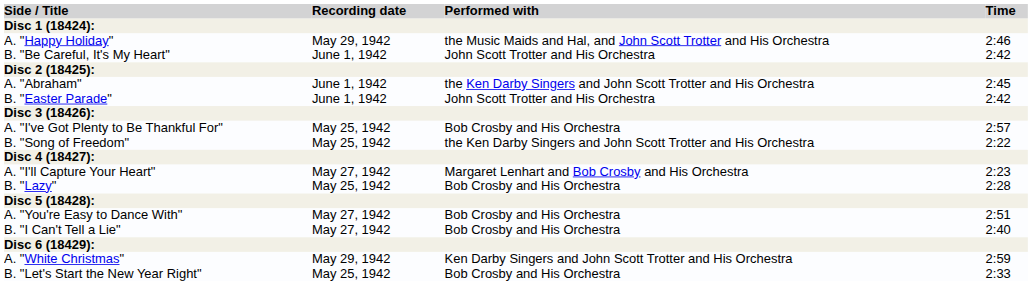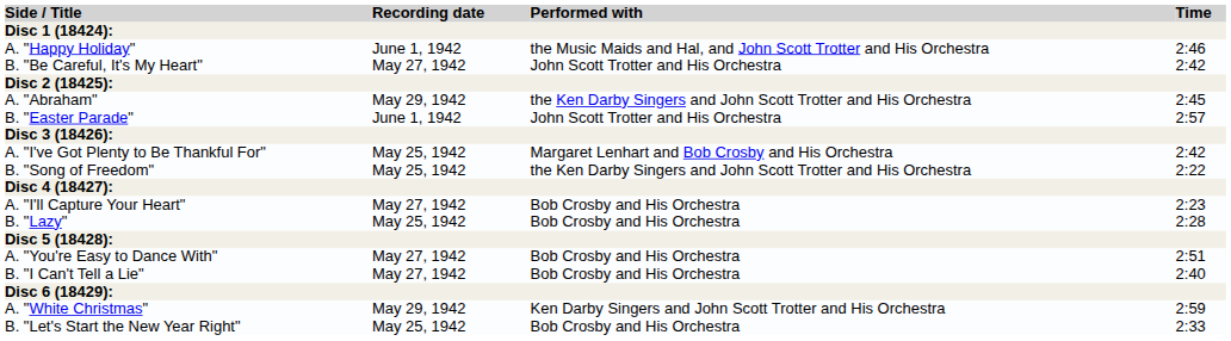A. "Happy Holiday" | Recording date: May 29, 1942 -> June 1, 1942
B. "Be Careful, It's My Heart" | Recording date: June 1, 1942 -> May 27, 1942
A. "Abraham" | Recording date: June 1, 1942 -> May 29, 1942
B. "Easter Parade" | Time: 2:42 -> 2:57
A. "I've Got Plenty to Be Thankful For" | Performed with: Bob Crosby and His Orchestra -> Margaret Lenhart and Bob Crosby and His Orchestra
A. "I've Got Plenty to Be Thankful For" | Time: 2:57 -> 2:42
A. "I'll Capture Your Heart" | Performed with: Margaret Lenhart and Bob Crosby and His Orchestra -> Bob Crosby and His Orchestra
